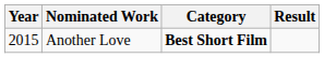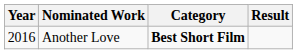Another Love | Year: 2015 -> 2016
